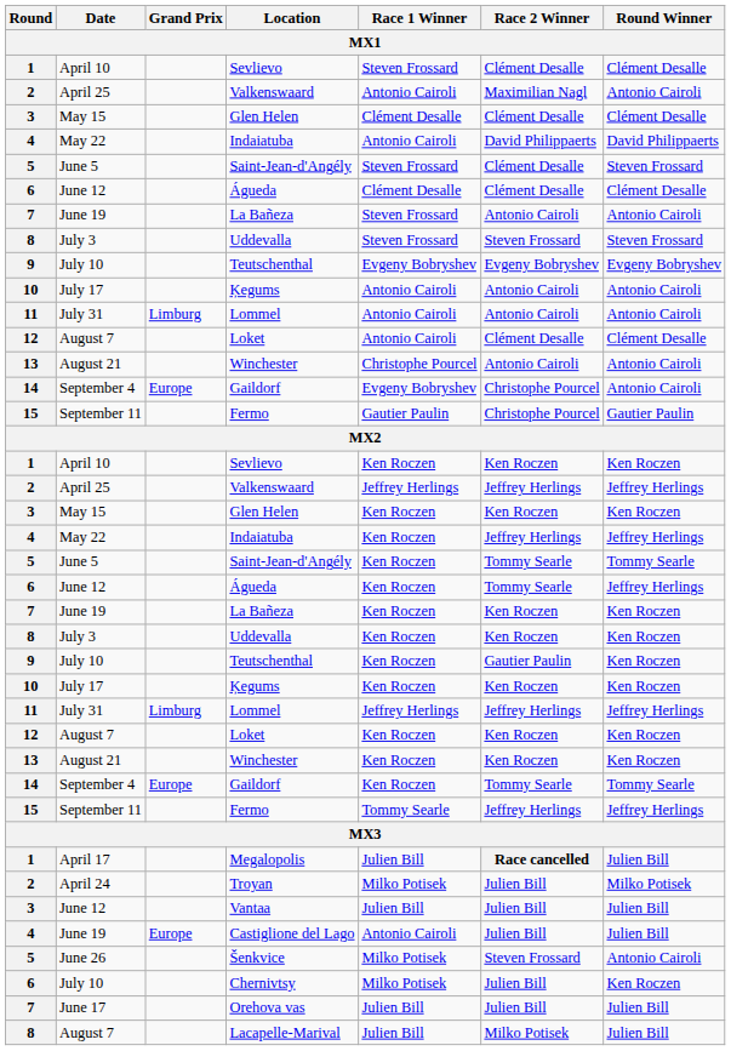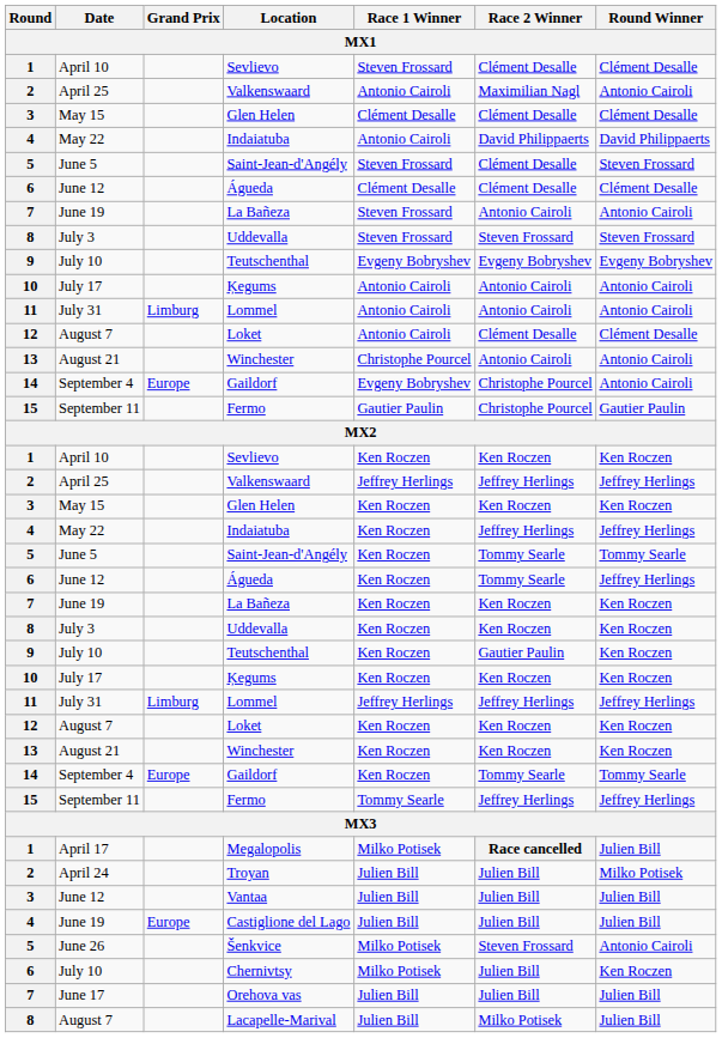Megalopolis | Race 1 Winner: Julien Bill -> Milko Potisek
Troyan | Race 1 Winner: Milko Potisek -> Julien Bill
Castiglione del Lago | Race 1 Winner: Antonio Cairoli -> Julien Bill
